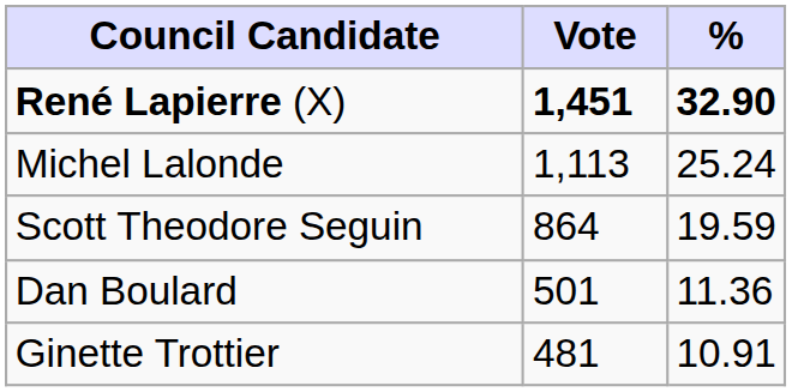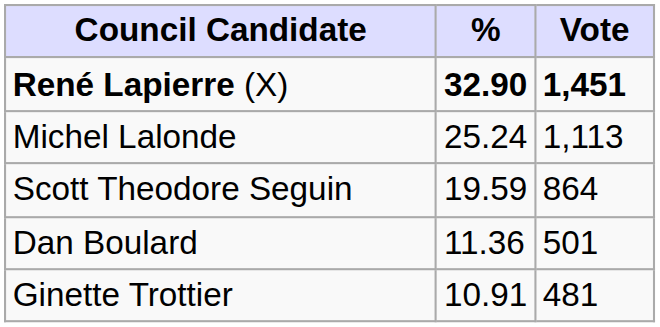columns swapped: Vote <-> %
